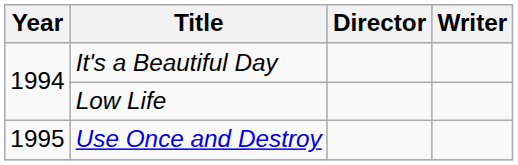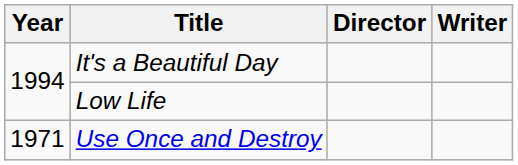Use Once and Destroy | Year: 1995 -> 1971
